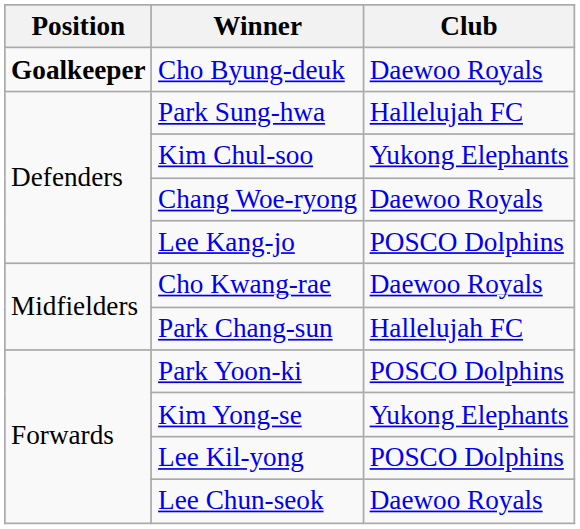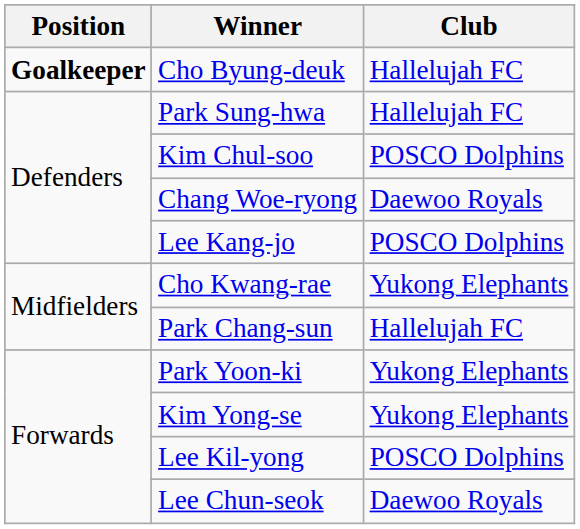Cho Byung-deuk | Club: Daewoo Royals -> Hallelujah FC
Kim Chul-soo | Club: Yukong Elephants -> POSCO Dolphins
Cho Kwang-rae | Club: Daewoo Royals -> Yukong Elephants
Park Yoon-ki | Club: POSCO Dolphins -> Yukong Elephants
